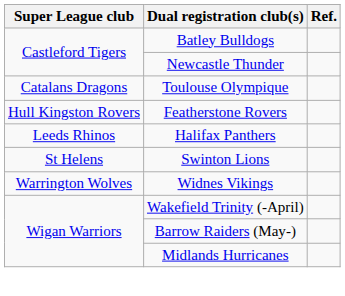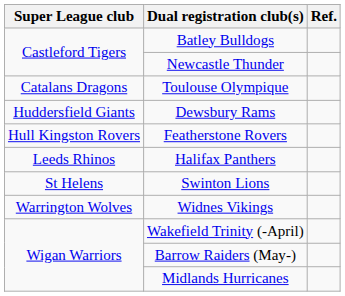+ row: Huddersfield Giants | Dewsbury Rams
